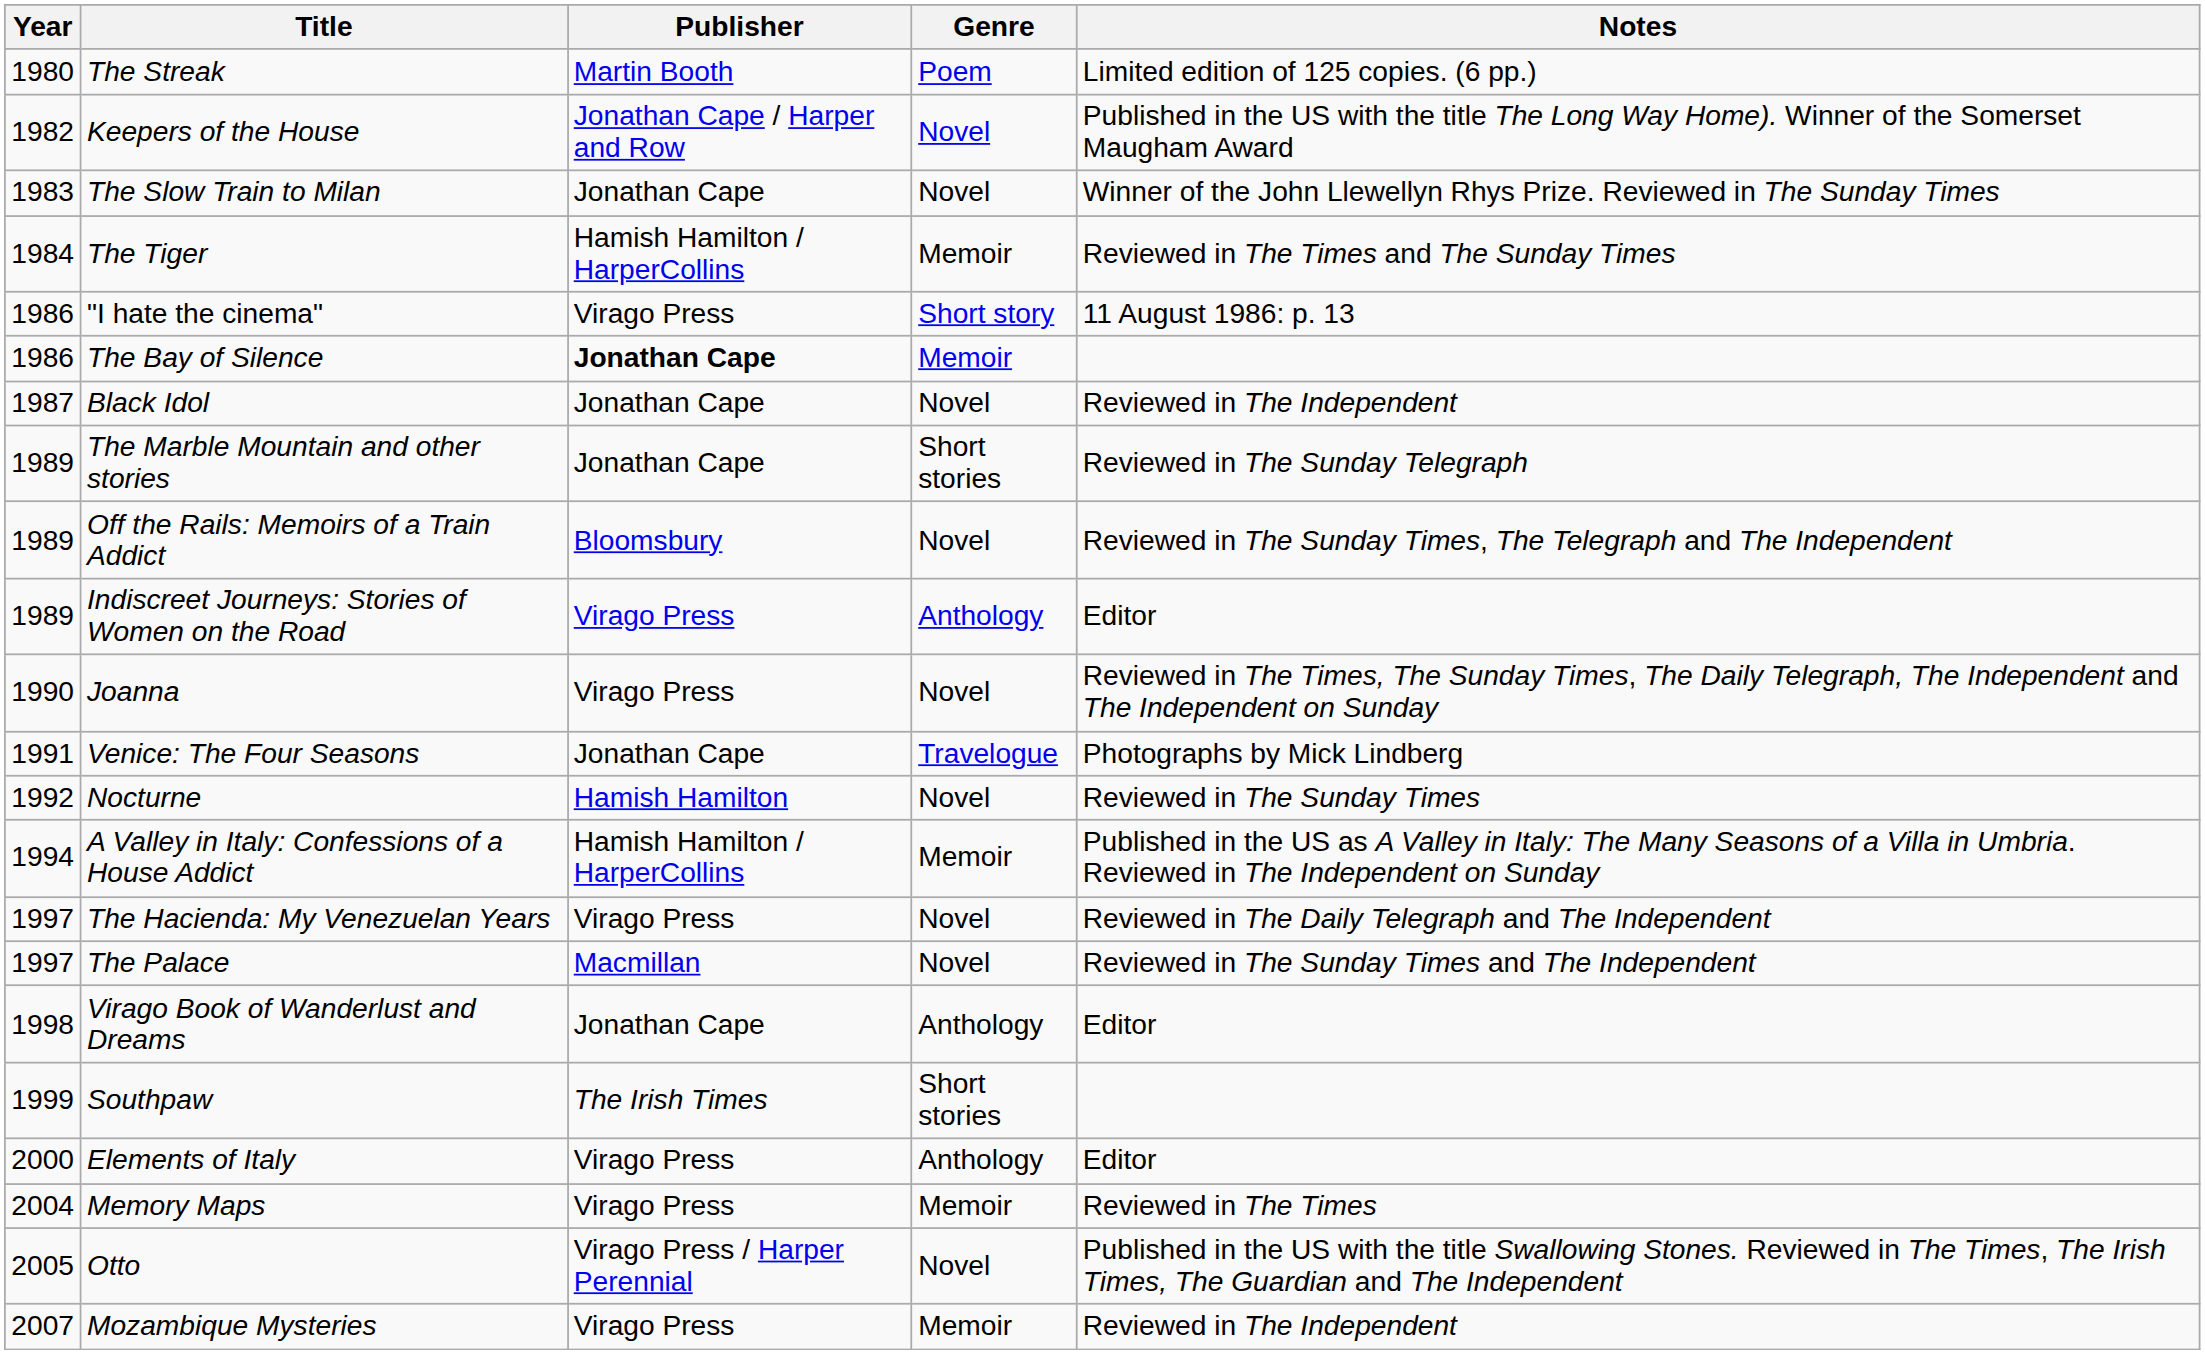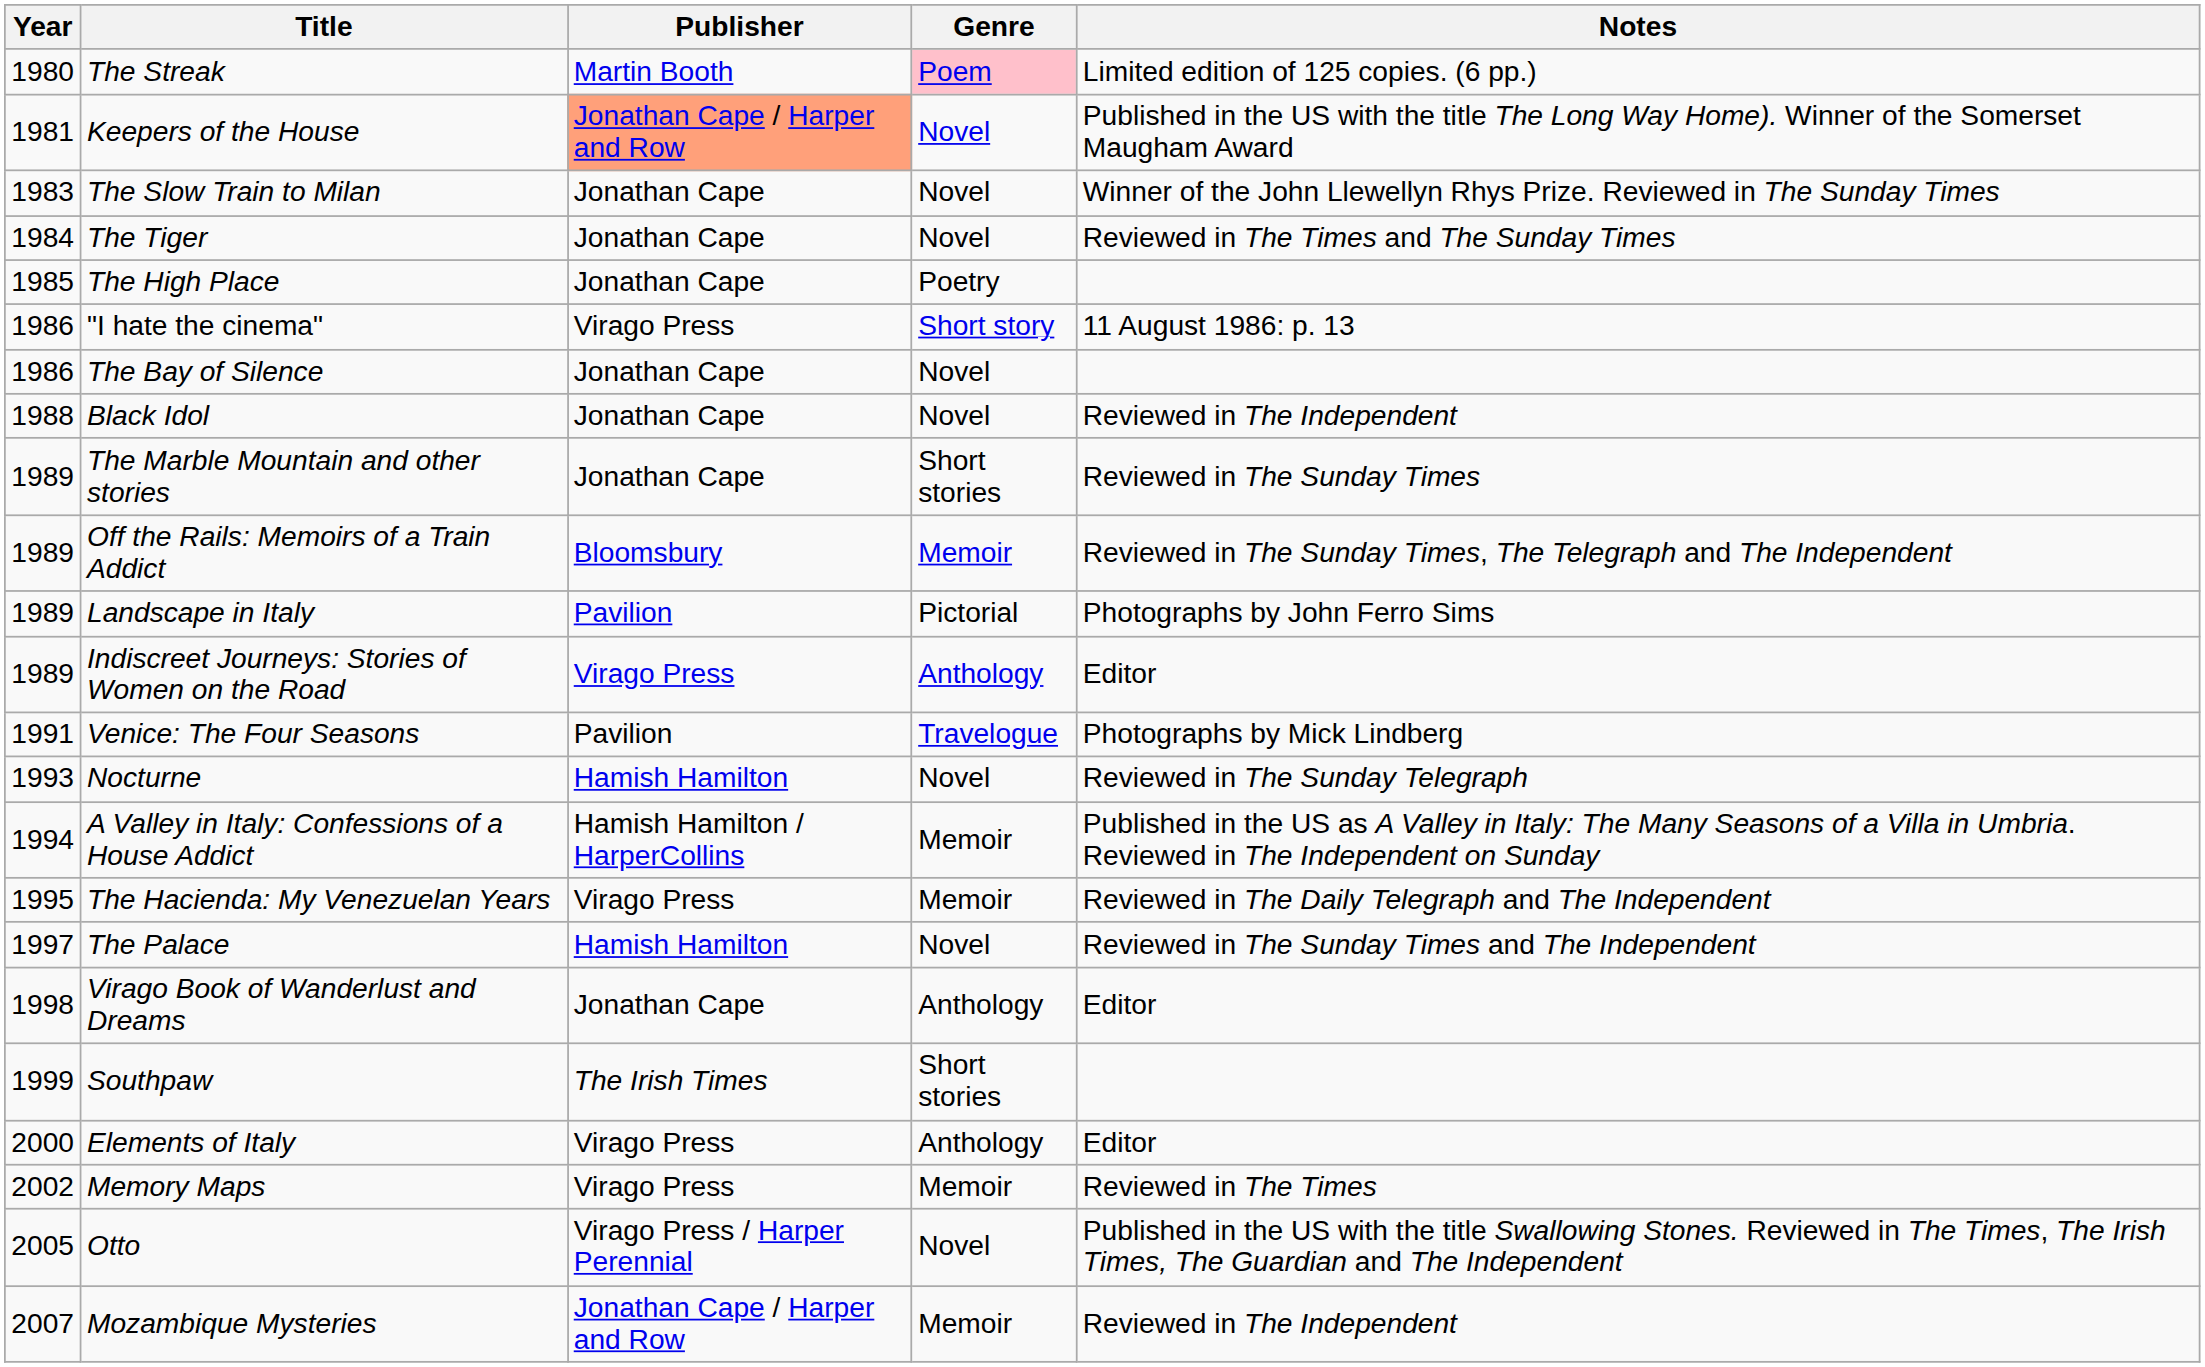The Streak | Genre: no background -> pink background
Keepers of the House | Year: 1982 -> 1981
Keepers of the House | Publisher: no background -> lightsalmon background
The Tiger | Publisher: Hamish Hamilton / HarperCollins -> Jonathan Cape
The Tiger | Genre: Memoir -> Novel
+ row: 1985 | The High Place | Jonathan Cape | Poetry
The Bay of Silence | Publisher: bold -> normal
The Bay of Silence | Genre: Memoir -> Novel
Black Idol | Year: 1987 -> 1988
The Marble Mountain and other stories | Notes: Reviewed in The Sunday Telegraph -> Reviewed in The Sunday Times
Off the Rails: Memoirs of a Train Addict | Genre: Novel -> Memoir
+ row: 1989 | Landscape in Italy | Pavilion | Pictorial | Photographs by John Ferro Sims
- row: 1990 | Joanna | Virago Press | Novel | Reviewed in The Times, The Sunday Times, The Daily Telegraph, The Independent and The Independent on Sunday
Venice: The Four Seasons | Publisher: Jonathan Cape -> Pavilion
Nocturne | Year: 1992 -> 1993
Nocturne | Notes: Reviewed in The Sunday Times -> Reviewed in The Sunday Telegraph
The Hacienda: My Venezuelan Years | Year: 1997 -> 1995
The Hacienda: My Venezuelan Years | Genre: Novel -> Memoir
The Palace | Publisher: Macmillan -> Hamish Hamilton
Memory Maps | Year: 2004 -> 2002
Mozambique Mysteries | Publisher: Virago Press -> Jonathan Cape / Harper and Row
